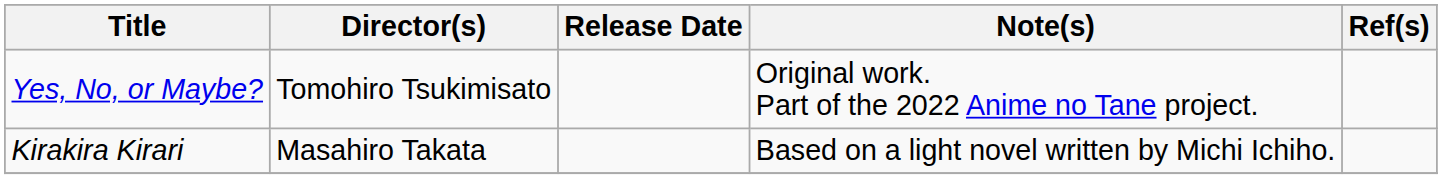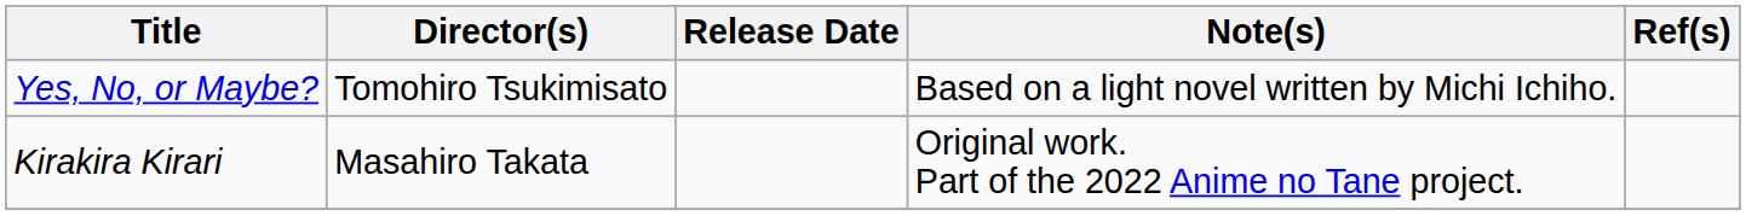Yes, No, or Maybe? | Note(s): Original work. Part of the 2022 Anime no Tane project. -> Based on a light novel written by Michi Ichiho.
Kirakira Kirari | Note(s): Based on a light novel written by Michi Ichiho. -> Original work. Part of the 2022 Anime no Tane project.
